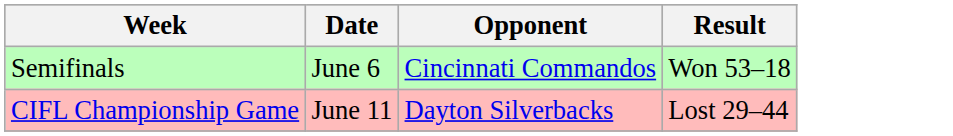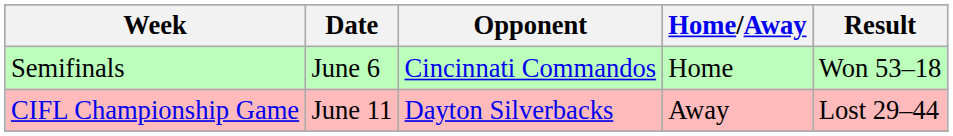+ column: Home/Away | Home | Away
